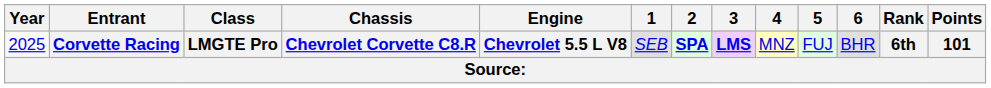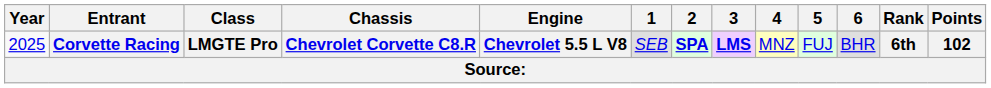Corvette Racing | Points: 101 -> 102
